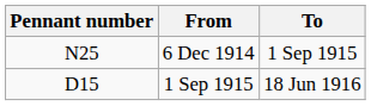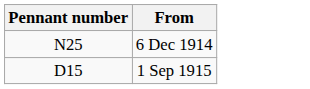- column: To | 1 Sep 1915 | 18 Jun 1916
